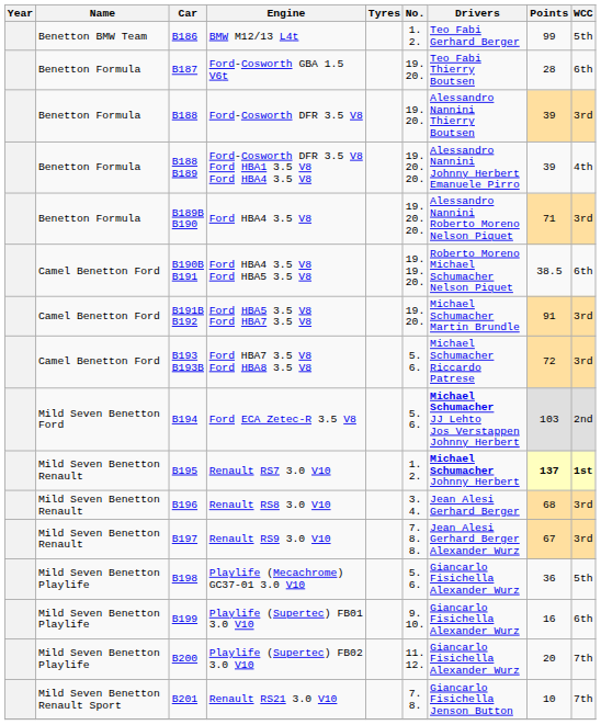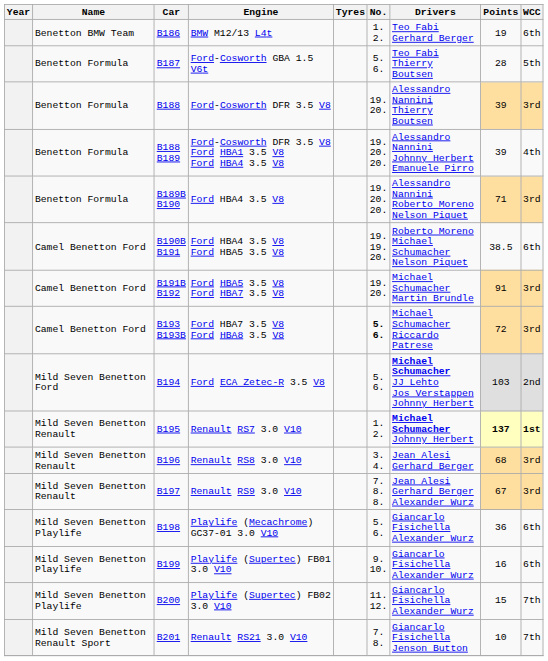BMW M12/13 L4t | Points: 99 -> 19
BMW M12/13 L4t | WCC: 5th -> 6th
Ford-Cosworth GBA 1.5 V6t | No.: 19. 20. -> 5. 6.
Ford-Cosworth GBA 1.5 V6t | WCC: 6th -> 5th
Ford HBA7 3.5 V8 Ford HBA8 3.5 V8 | No.: normal -> bold
Playlife (Mecachrome) GC37-01 3.0 V10 | WCC: 5th -> 6th
Playlife (Supertec) FB02 3.0 V10 | Points: 20 -> 15
